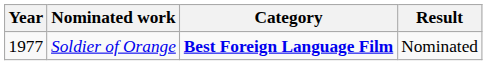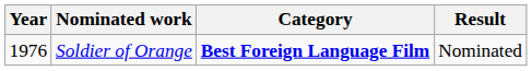Soldier of Orange | Year: 1977 -> 1976
